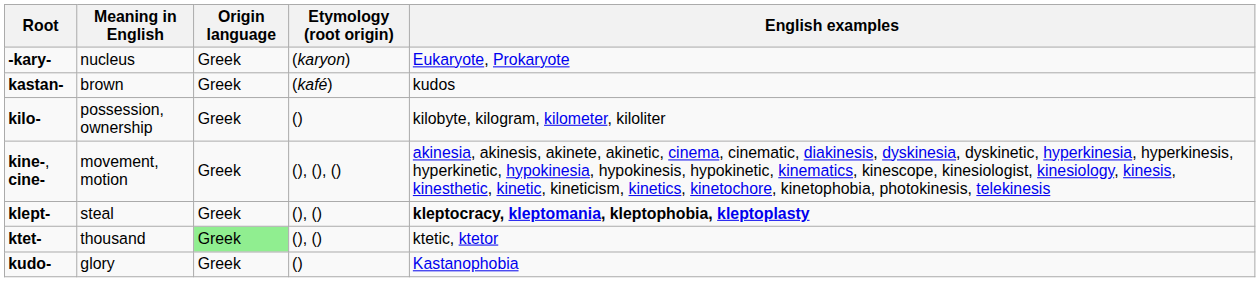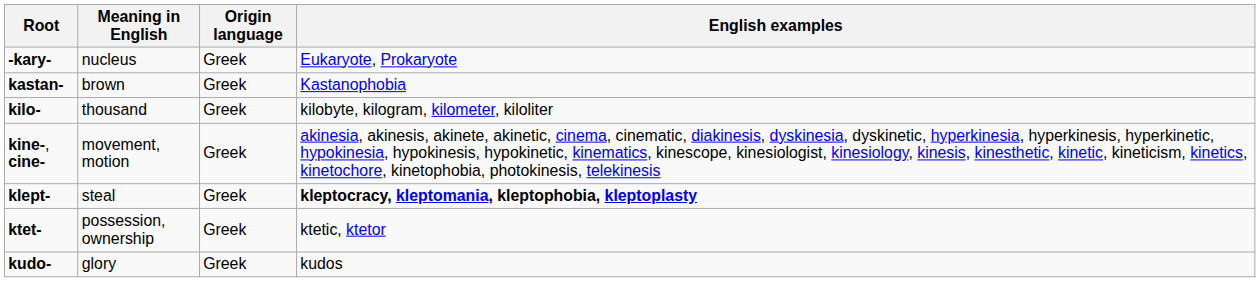- column: Etymology (root origin) | (karyon) | (kafé) | () | (), (), () | (), () | (), () | ()
kastan- | English examples: kudos -> Kastanophobia
kilo- | Meaning in English: possession, ownership -> thousand
ktet- | Meaning in English: thousand -> possession, ownership
ktet- | Origin language: lightgreen background -> no background
kudo- | English examples: Kastanophobia -> kudos
